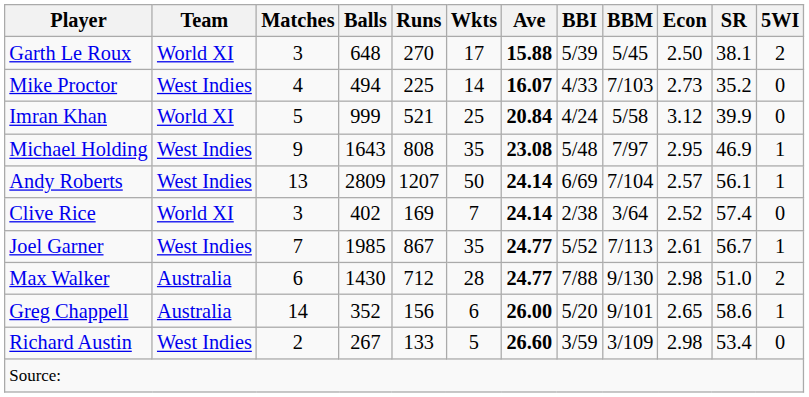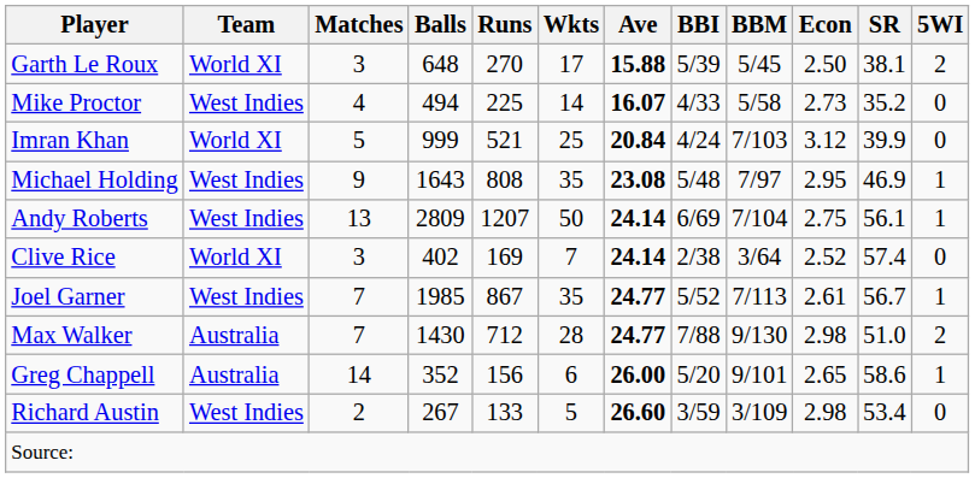Mike Proctor | BBM: 7/103 -> 5/58
Imran Khan | BBM: 5/58 -> 7/103
Andy Roberts | Econ: 2.57 -> 2.75
Max Walker | Matches: 6 -> 7
